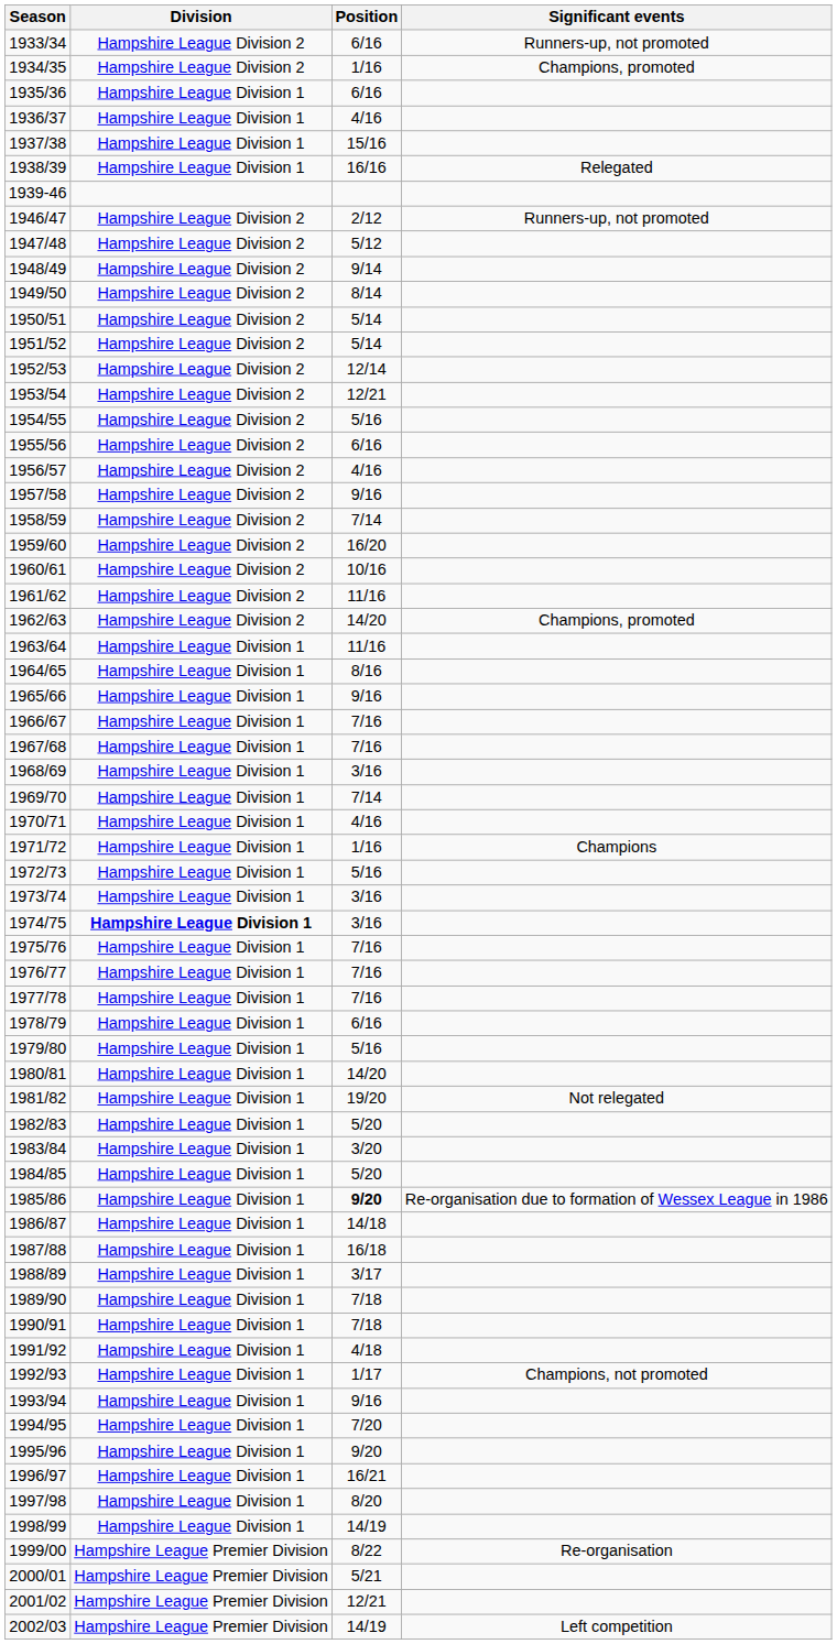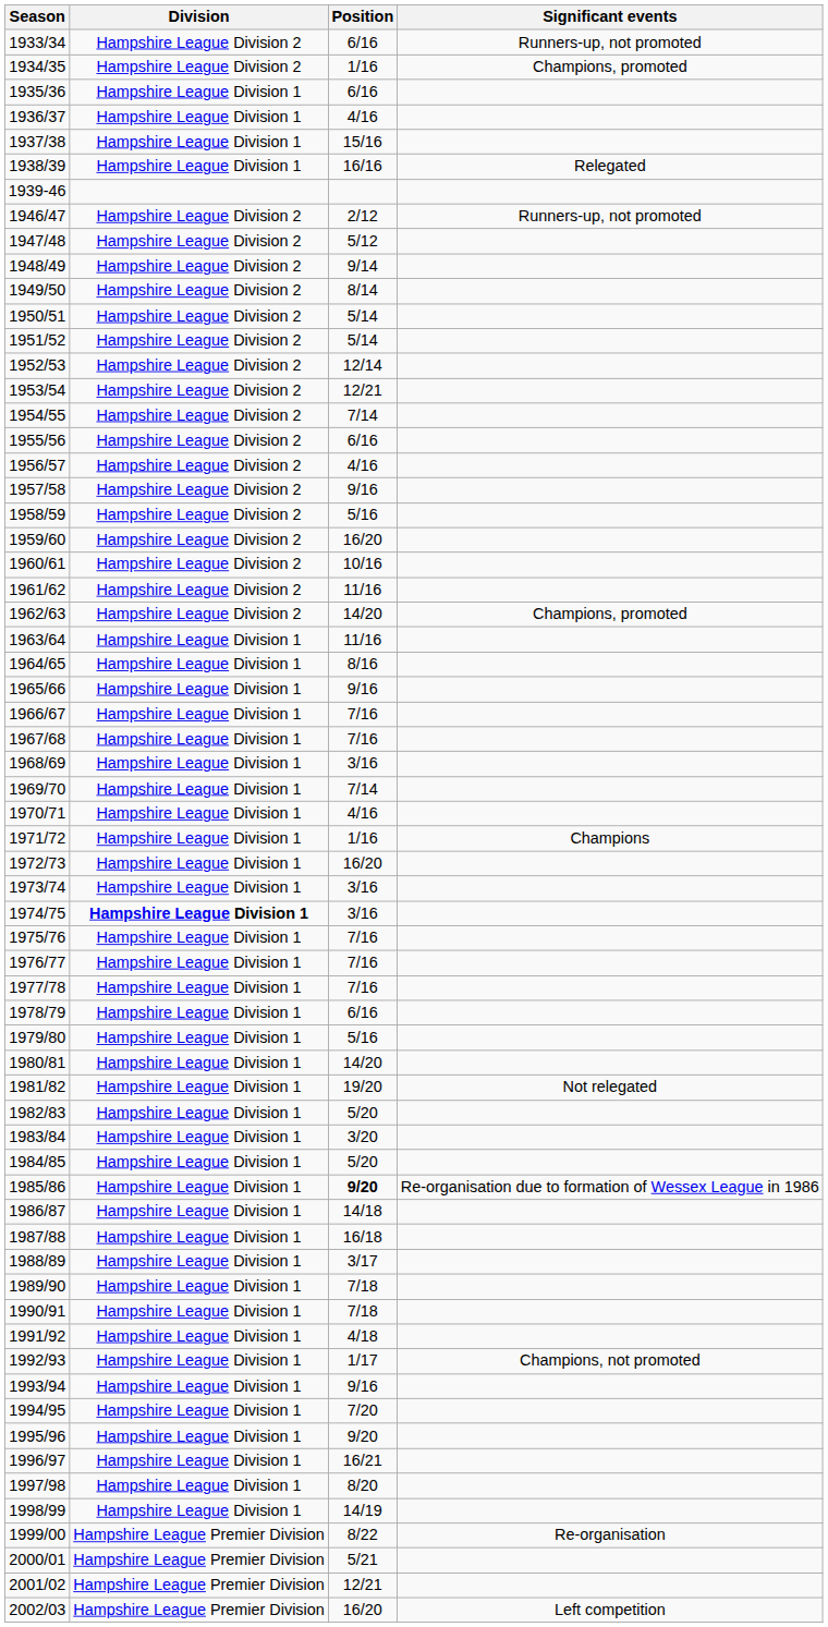1954/55 | Position: 5/16 -> 7/14
1958/59 | Position: 7/14 -> 5/16
1972/73 | Position: 5/16 -> 16/20
2002/03 | Position: 14/19 -> 16/20
